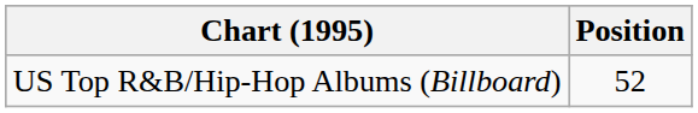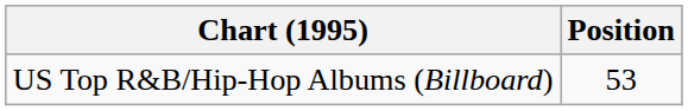US Top R&B/Hip-Hop Albums (Billboard) | Position: 52 -> 53
